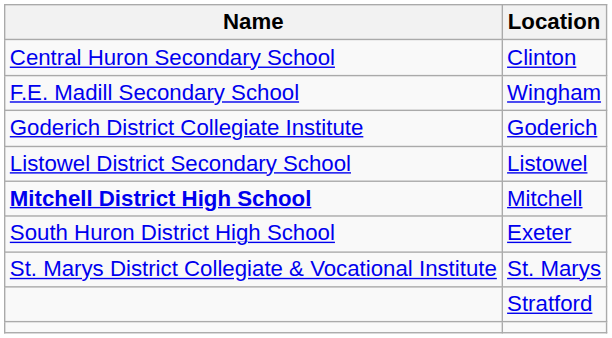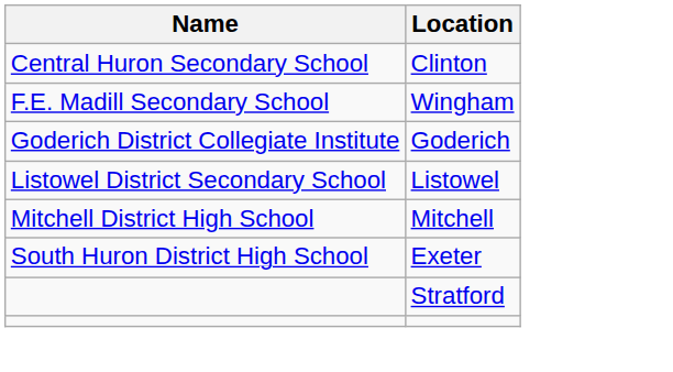Mitchell | Name: bold -> normal
- row: St. Marys District Collegiate & Vocational Institute | St. Marys
